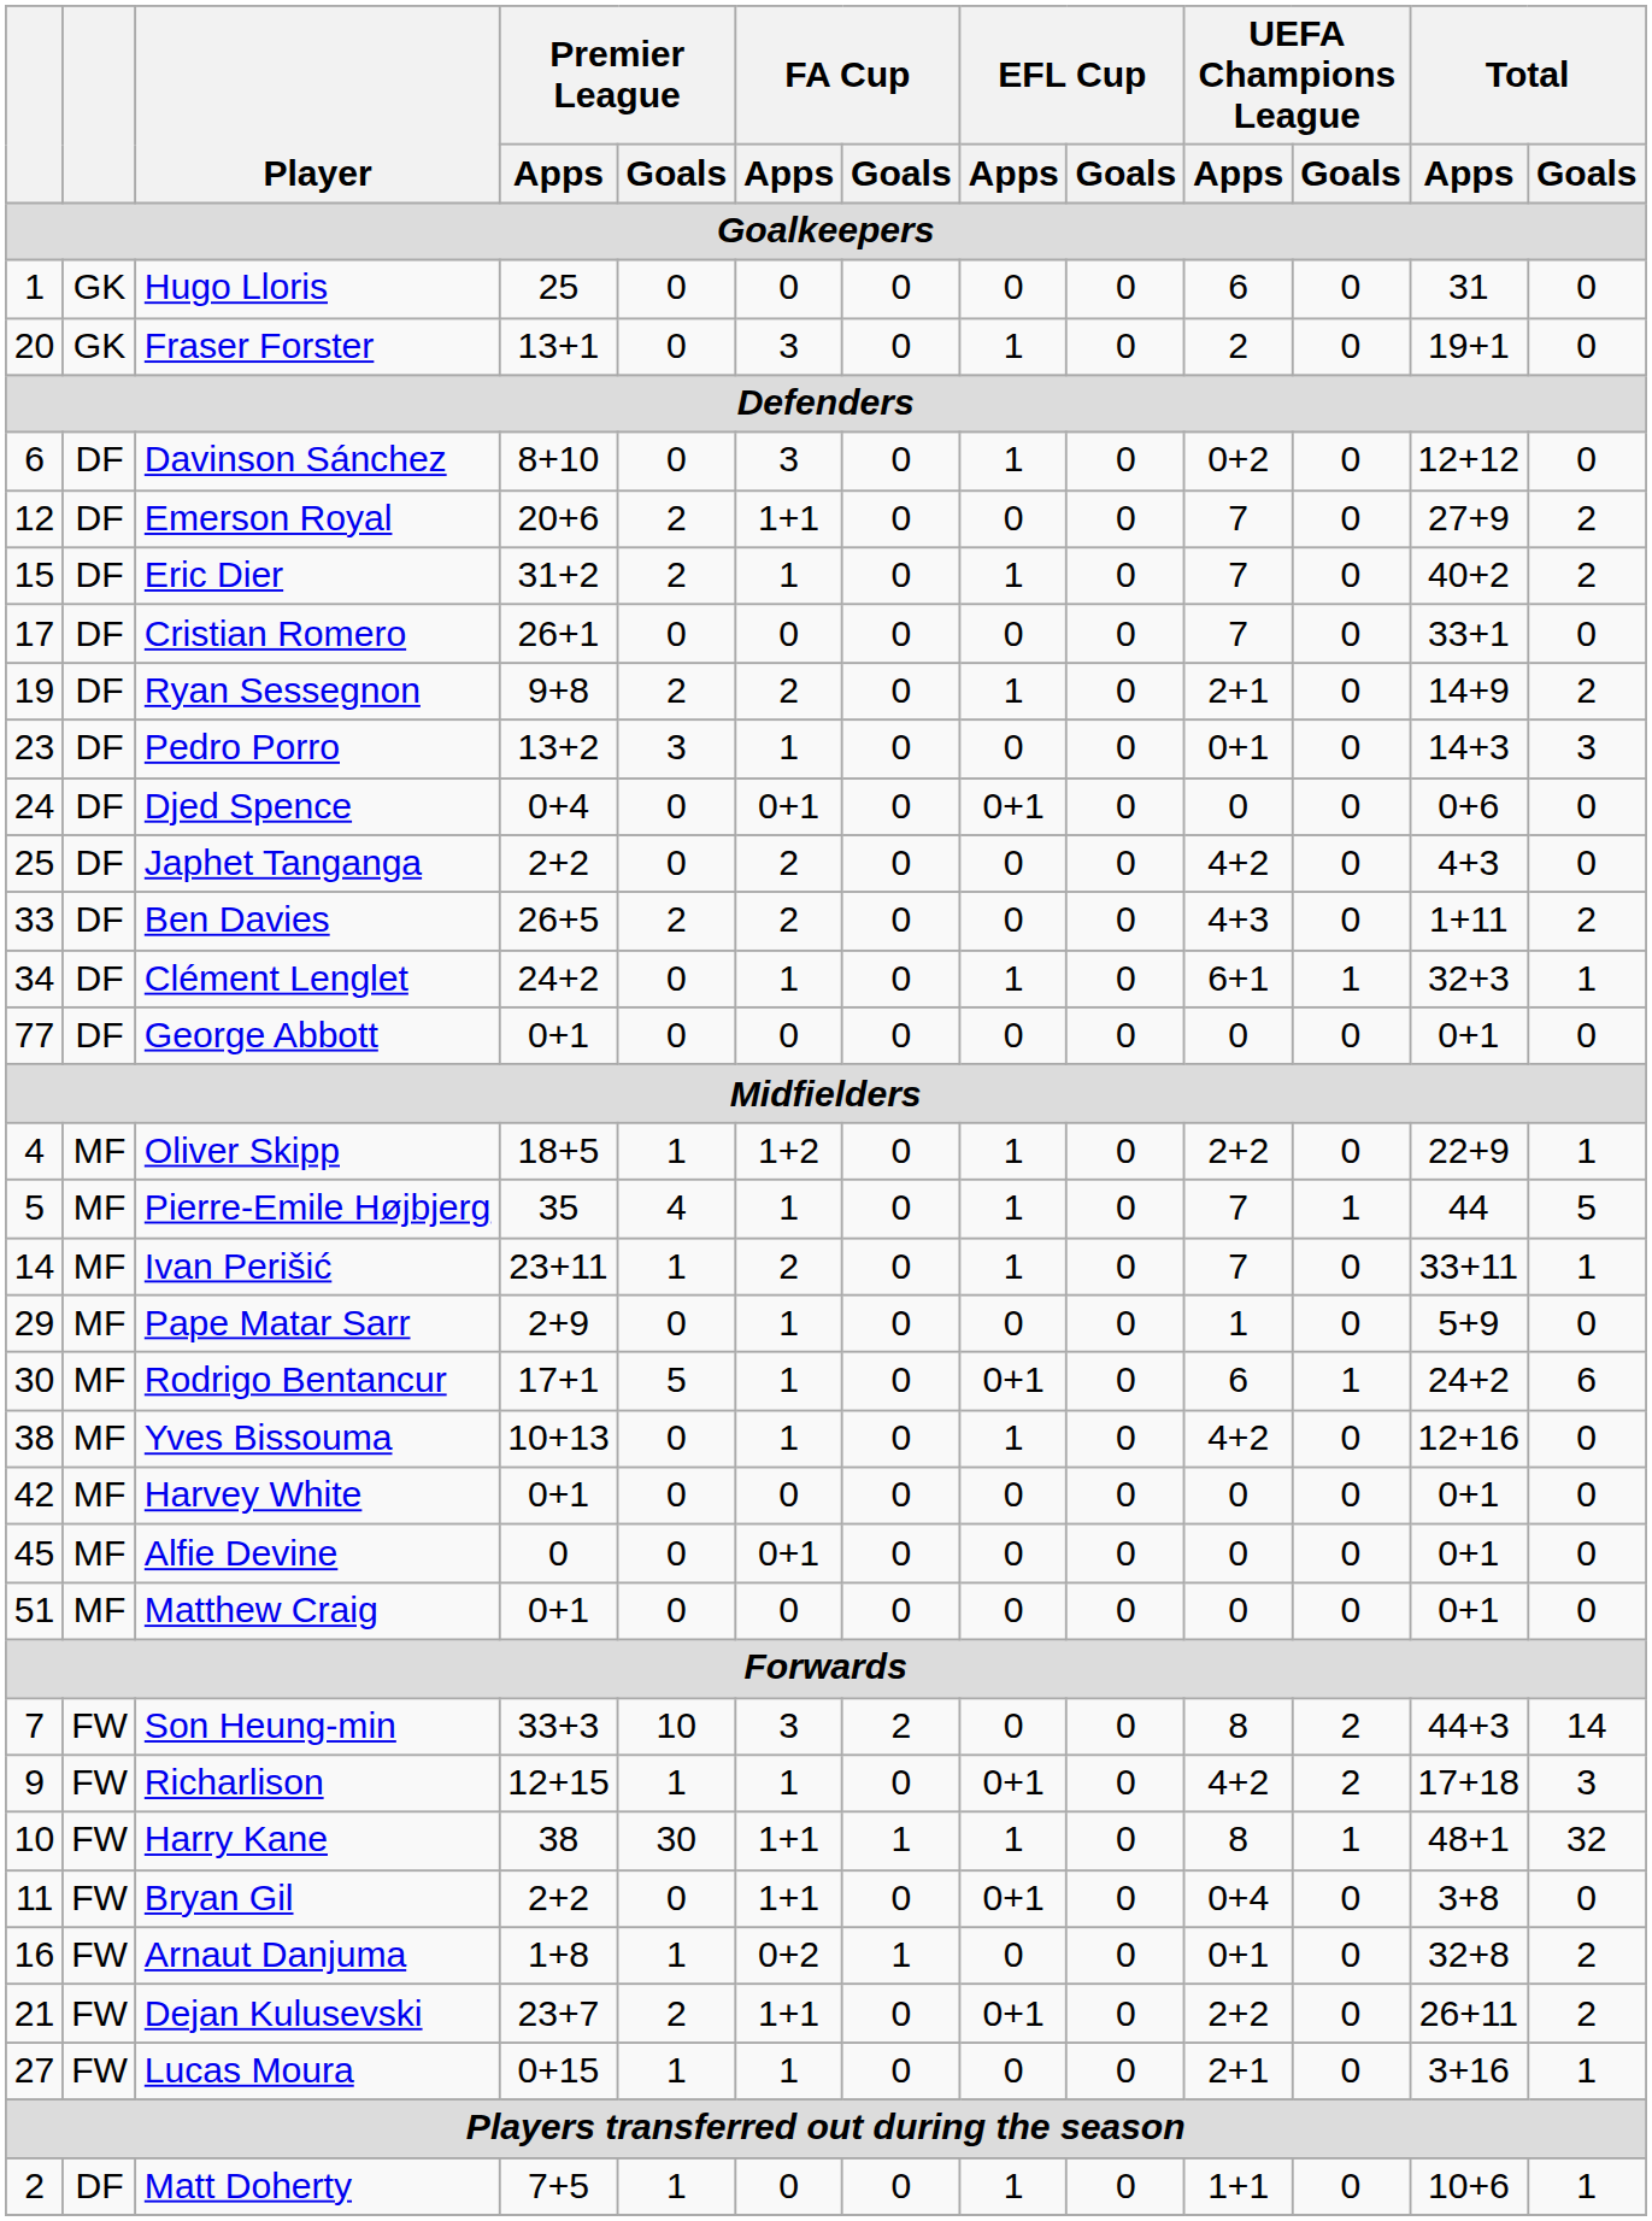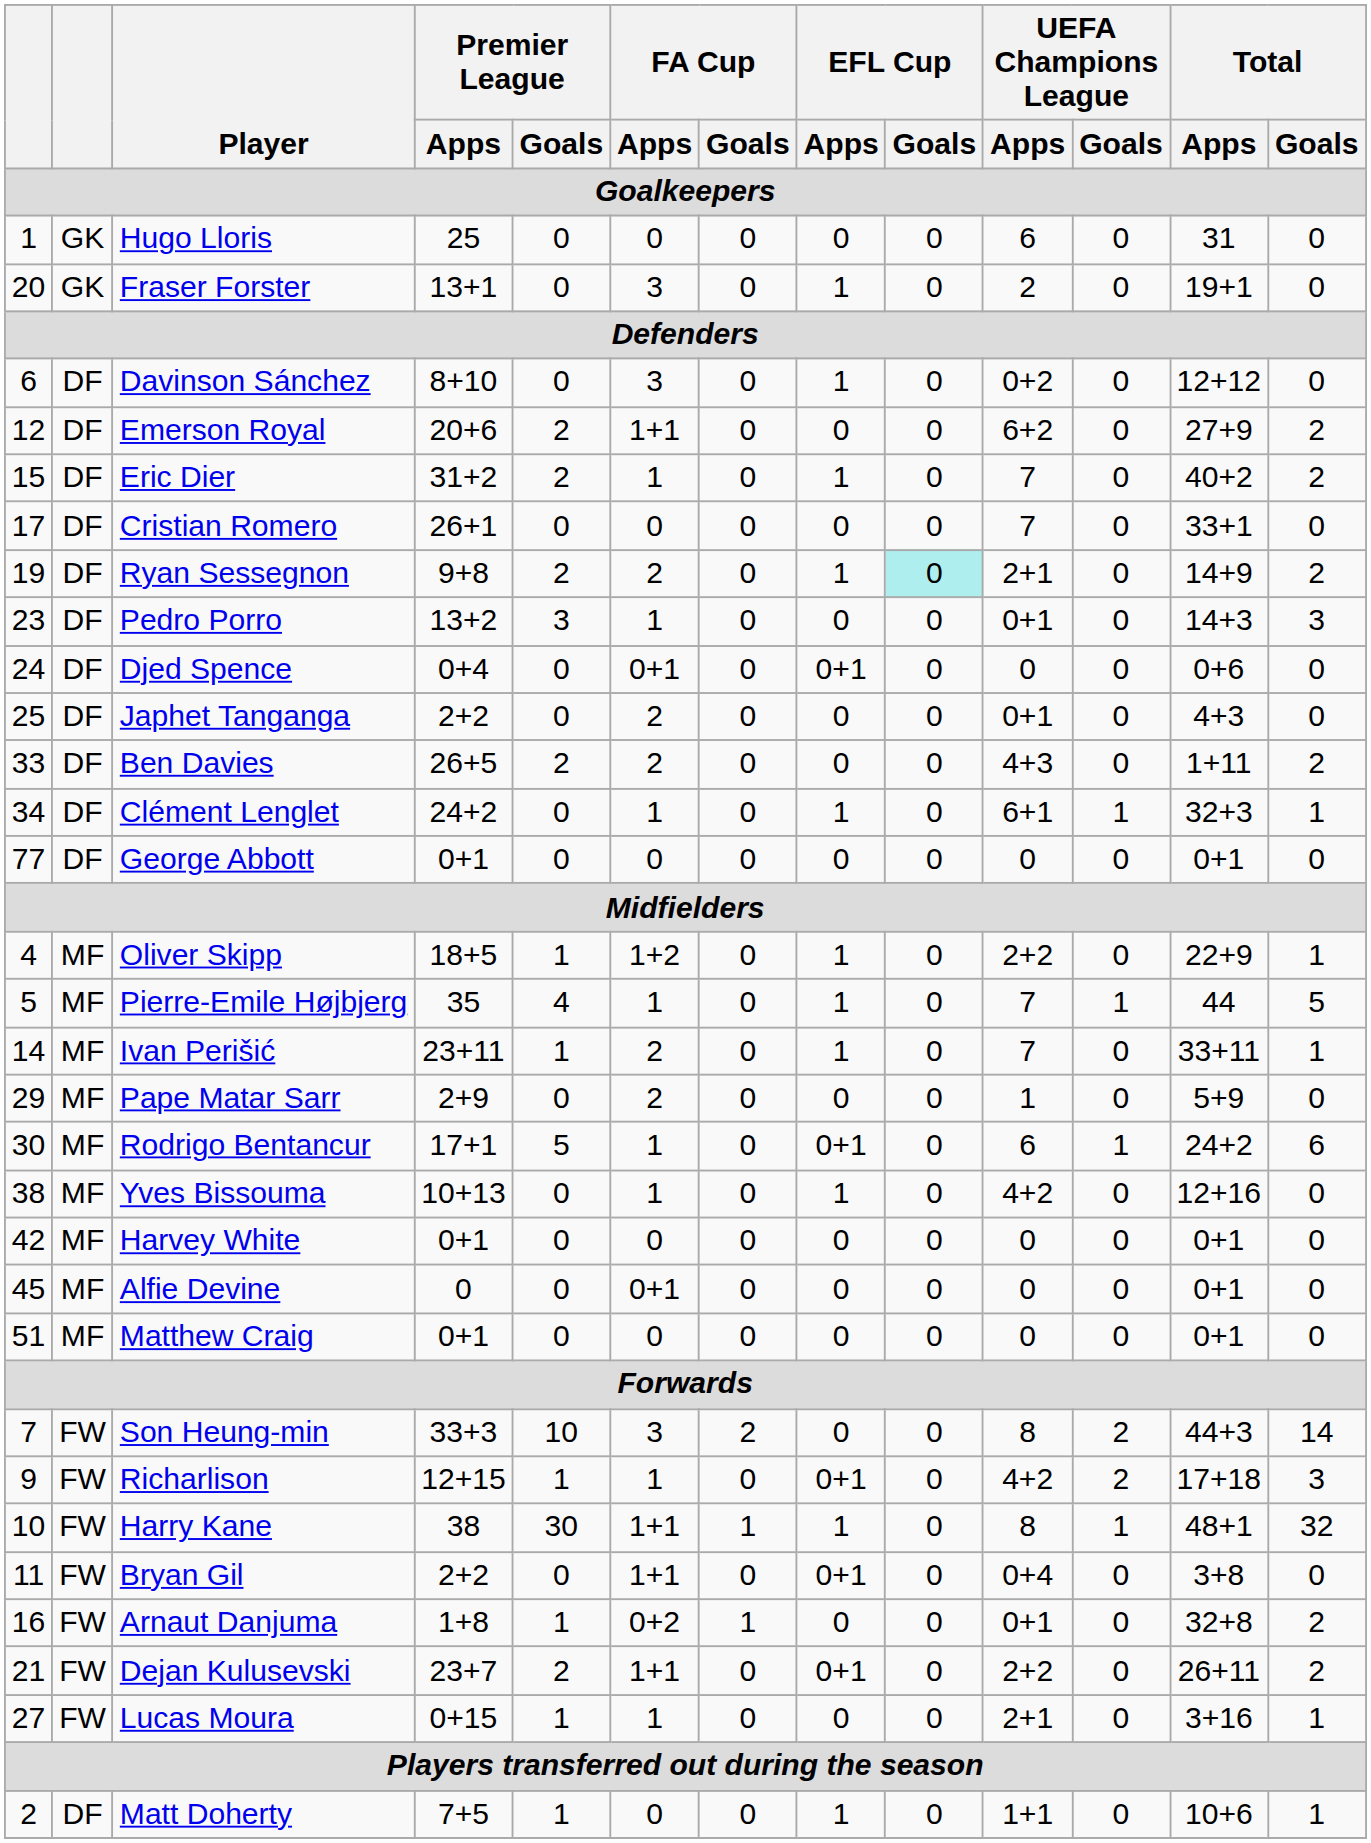Emerson Royal | UEFA Champions League / Apps: 7 -> 6+2
Ryan Sessegnon | EFL Cup / Goals: no background -> paleturquoise background
Japhet Tanganga | UEFA Champions League / Apps: 4+2 -> 0+1
Pape Matar Sarr | FA Cup / Apps: 1 -> 2
